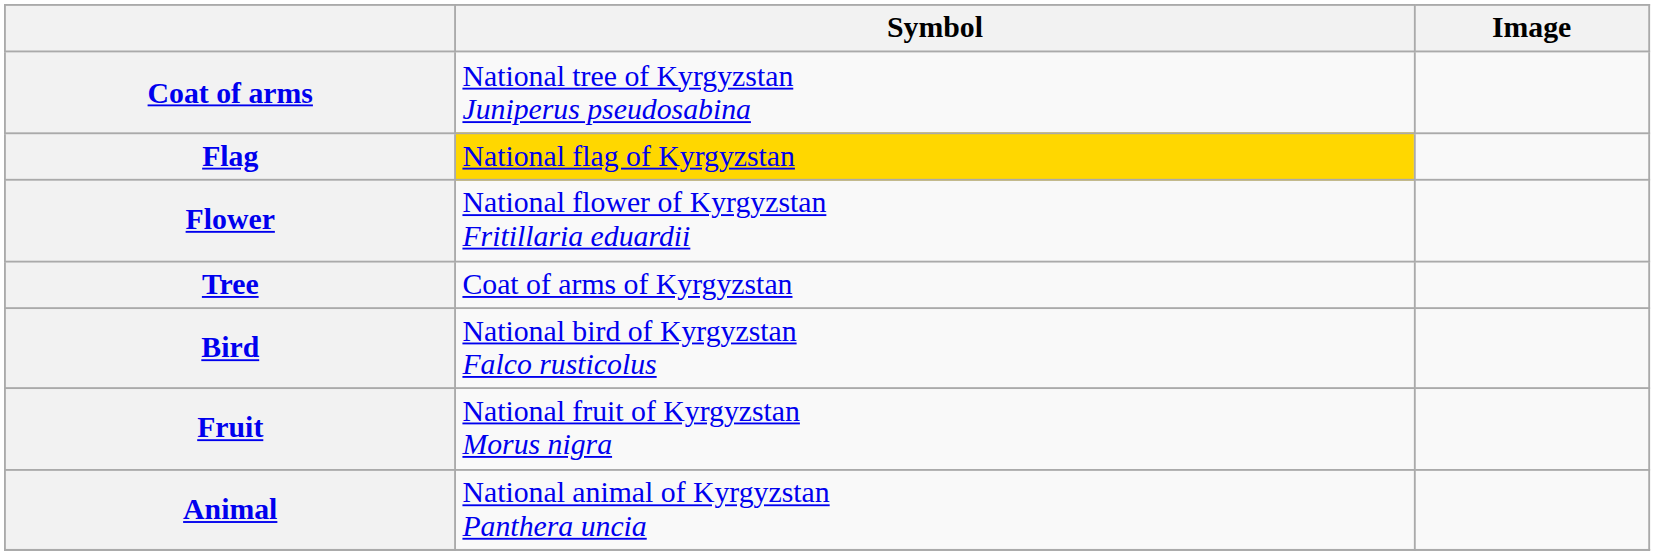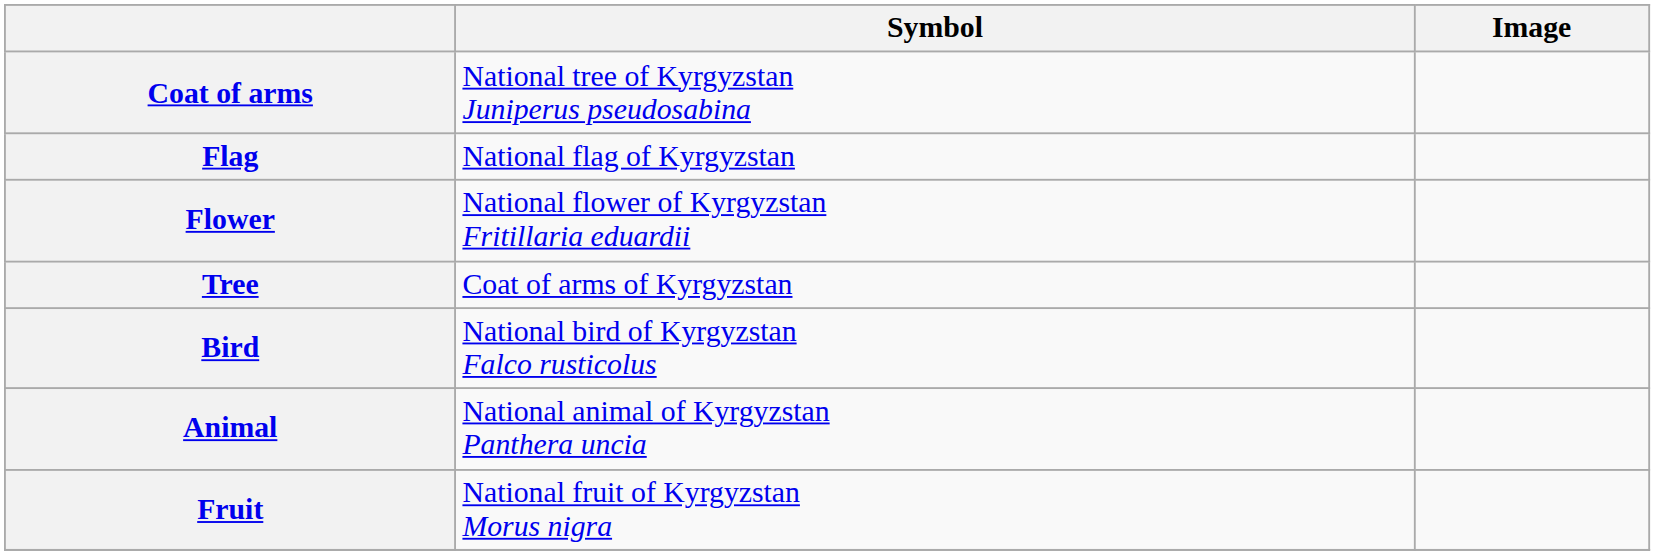Flag | Symbol: gold background -> no background
rows swapped: Animal <-> Fruit
